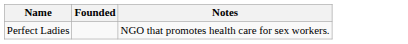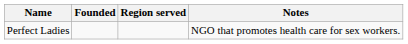+ column: Region served
